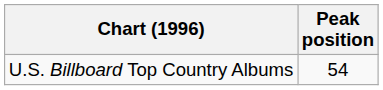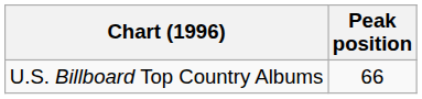U.S. Billboard Top Country Albums | Peak position: 54 -> 66
